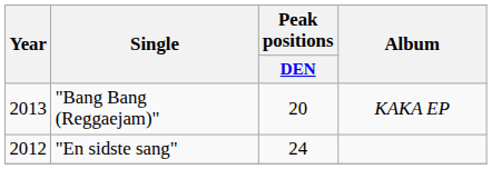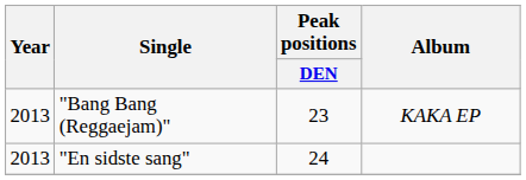"Bang Bang (Reggaejam)" | Peak positions / DEN: 20 -> 23
"En sidste sang" | Year: 2012 -> 2013
